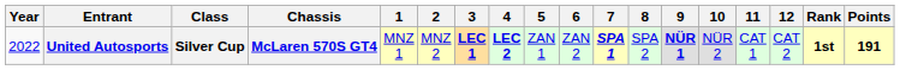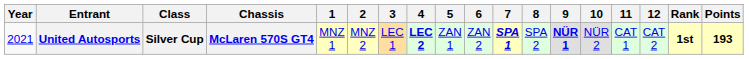United Autosports | Year: 2022 -> 2021
United Autosports | 3: bold -> normal
United Autosports | Points: 191 -> 193
